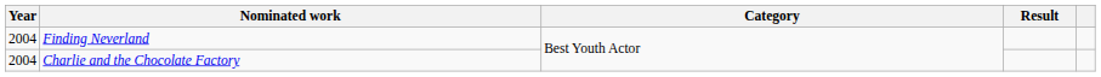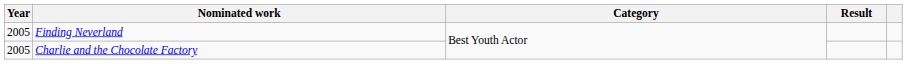Finding Neverland | Year: 2004 -> 2005
Charlie and the Chocolate Factory | Year: 2004 -> 2005
